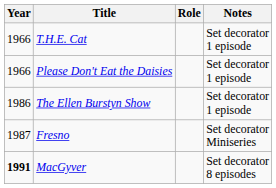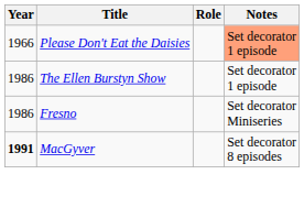- row: 1966 | T.H.E. Cat | Set decorator 1 episode
Please Don't Eat the Daisies | Notes: no background -> lightsalmon background
Fresno | Year: 1987 -> 1986
